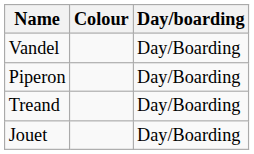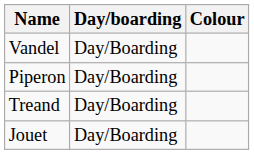columns swapped: Day/boarding <-> Colour
